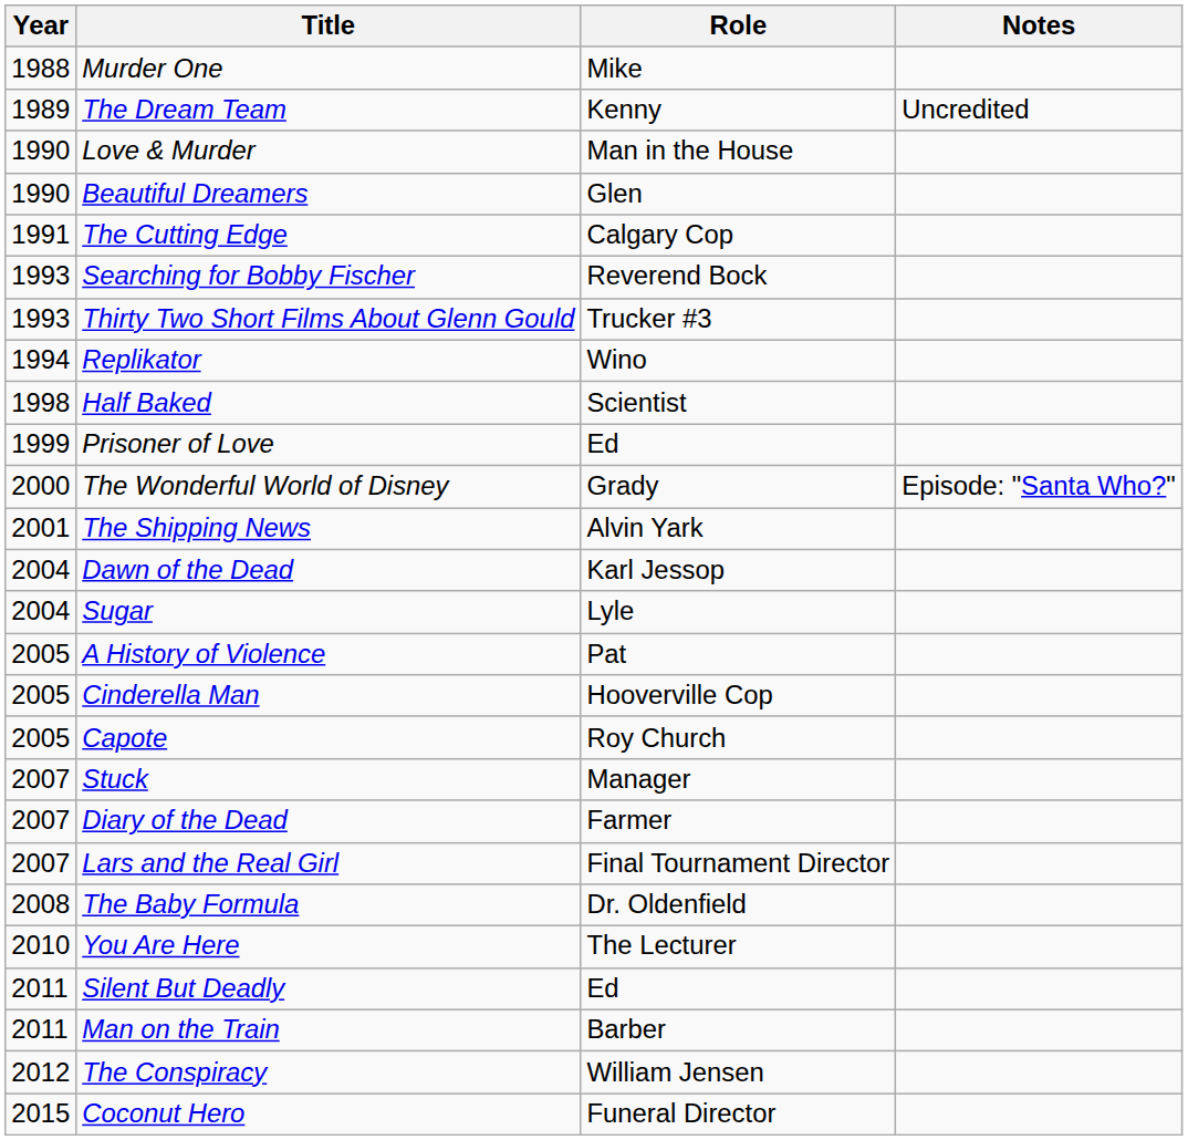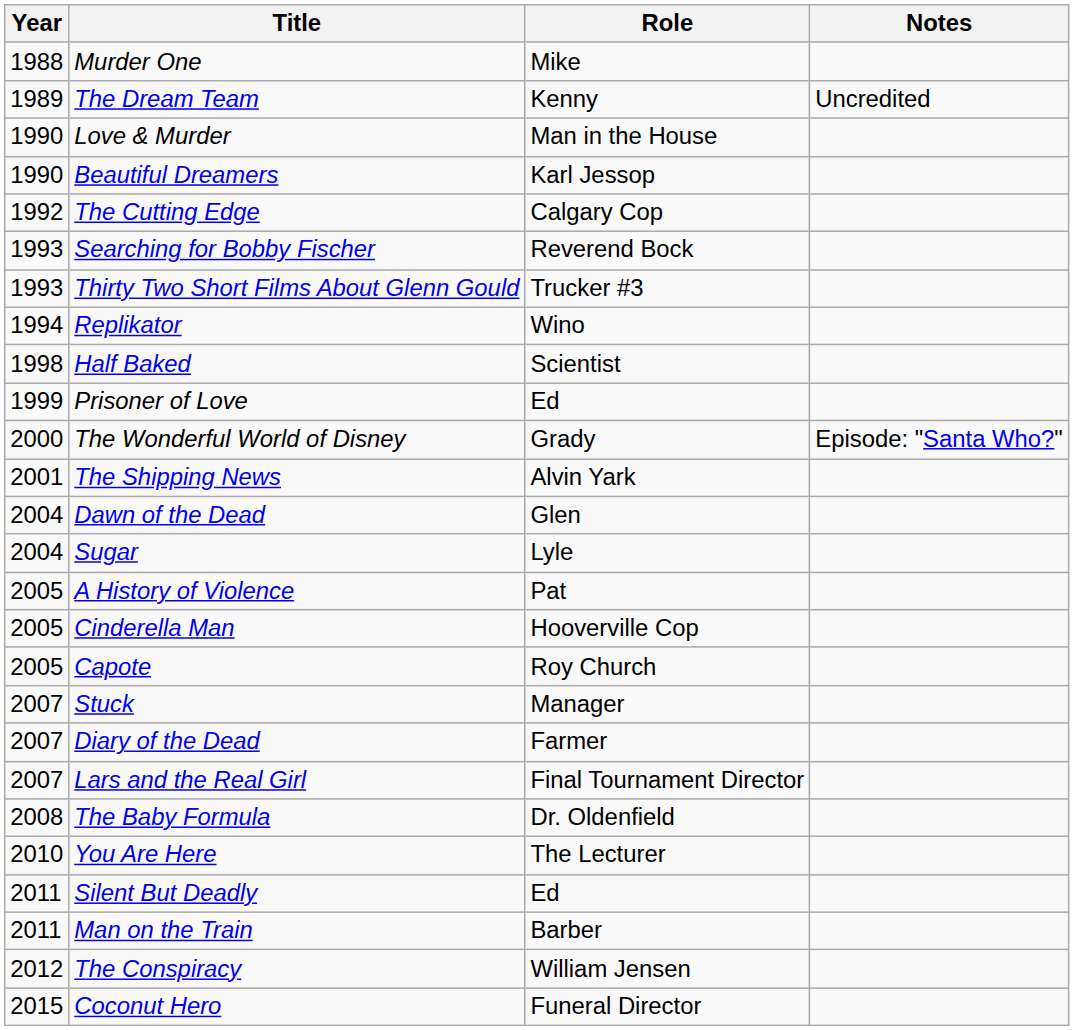Beautiful Dreamers | Role: Glen -> Karl Jessop
The Cutting Edge | Year: 1991 -> 1992
Dawn of the Dead | Role: Karl Jessop -> Glen
